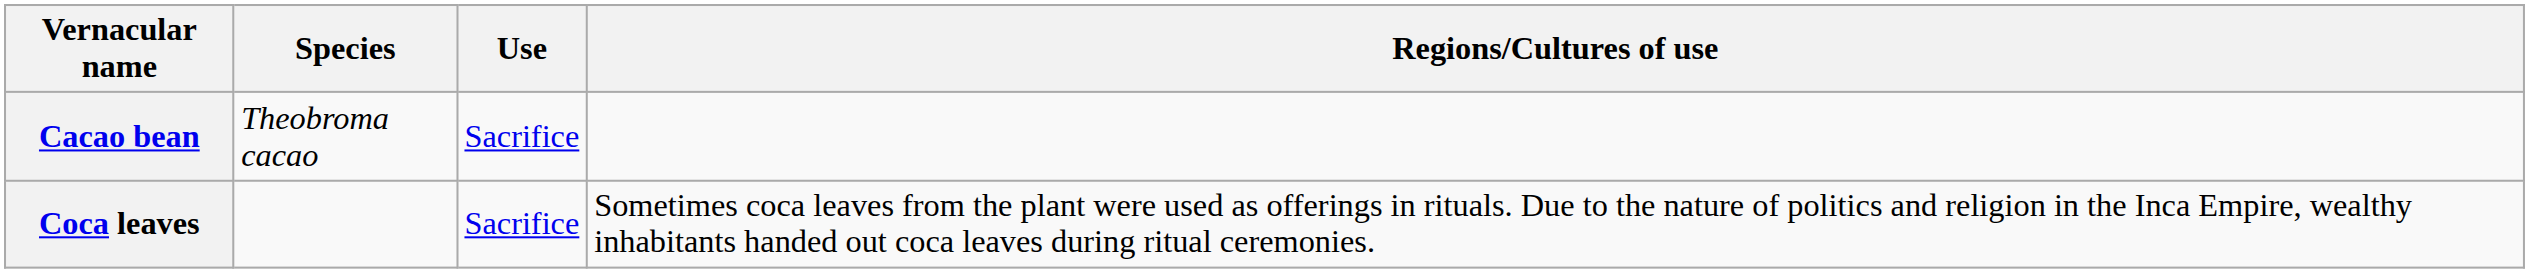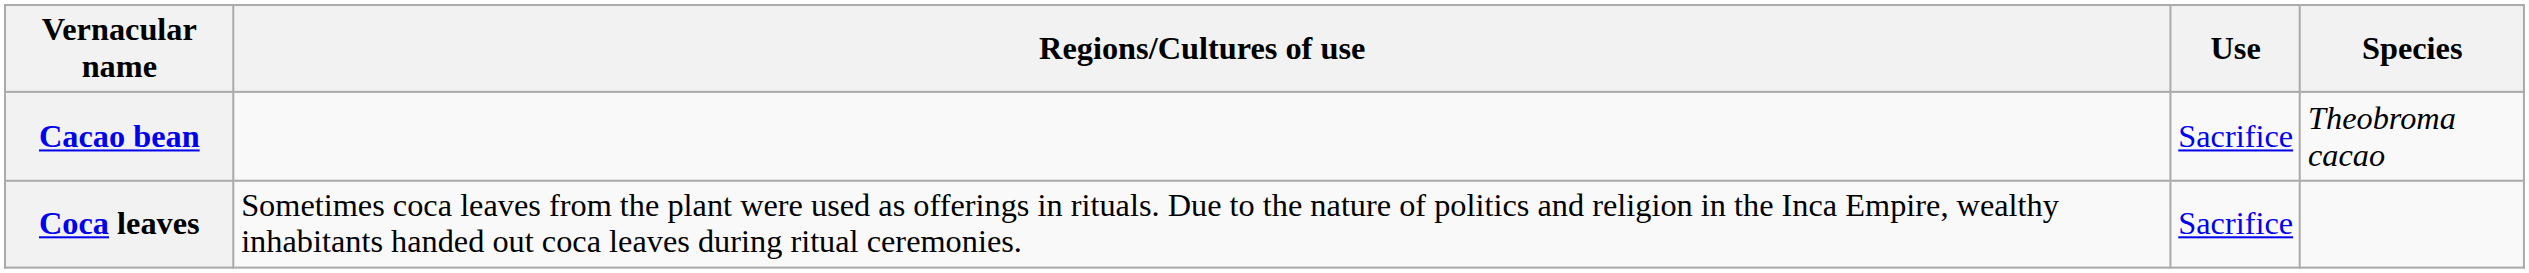columns swapped: Species <-> Regions/Cultures of use
